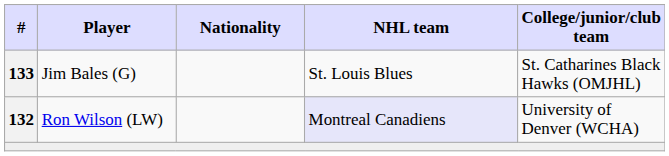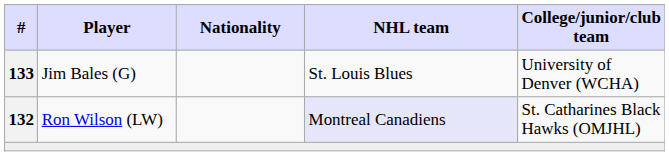Jim Bales (G) | College/junior/club team: St. Catharines Black Hawks (OMJHL) -> University of Denver (WCHA)
Ron Wilson (LW) | College/junior/club team: University of Denver (WCHA) -> St. Catharines Black Hawks (OMJHL)
